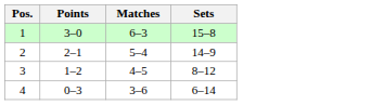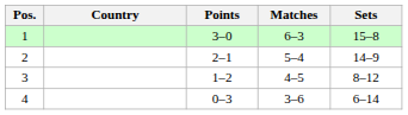+ column: Country
